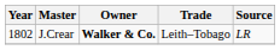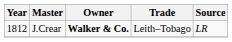J.Crear | Year: 1802 -> 1812
